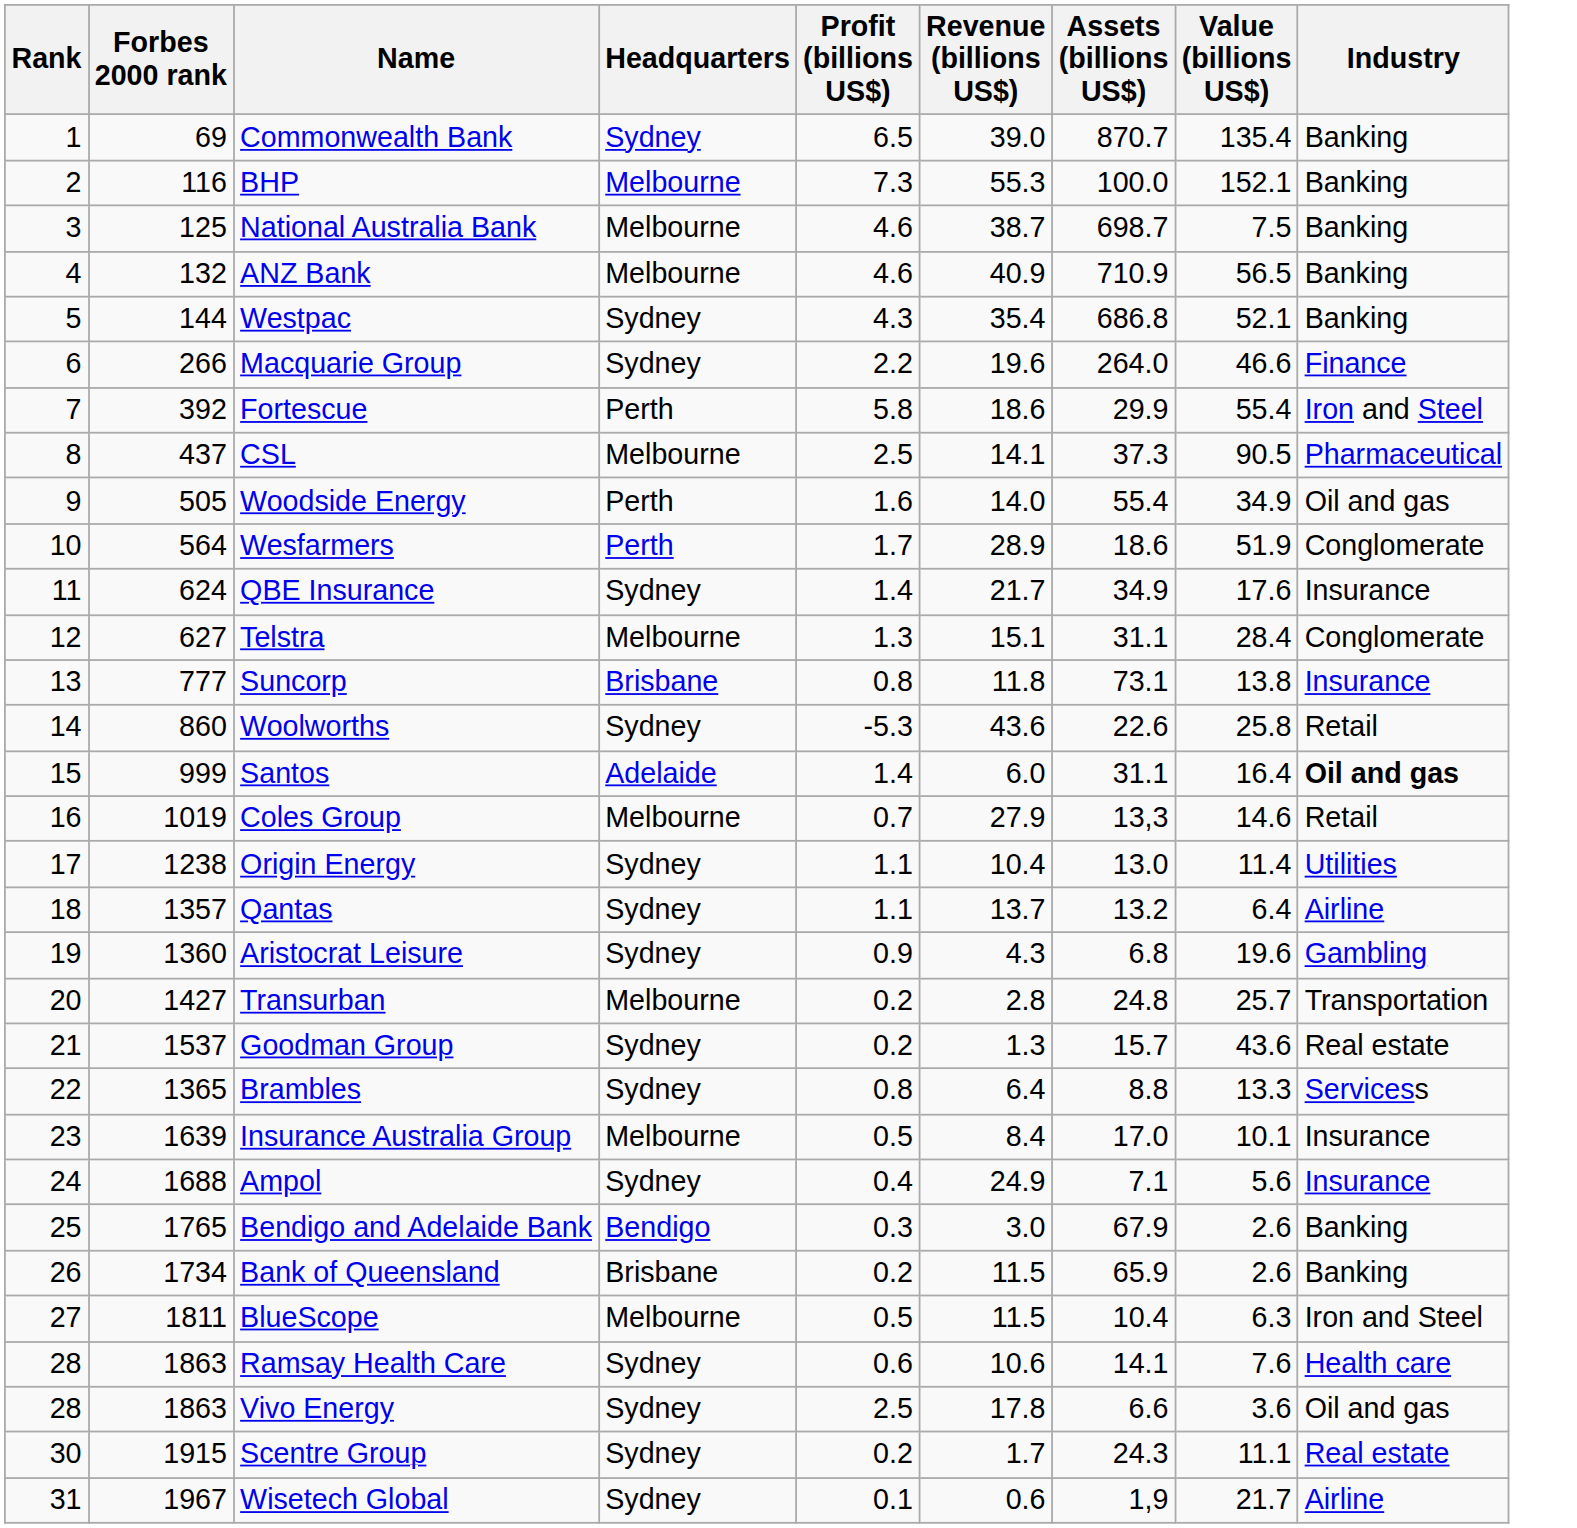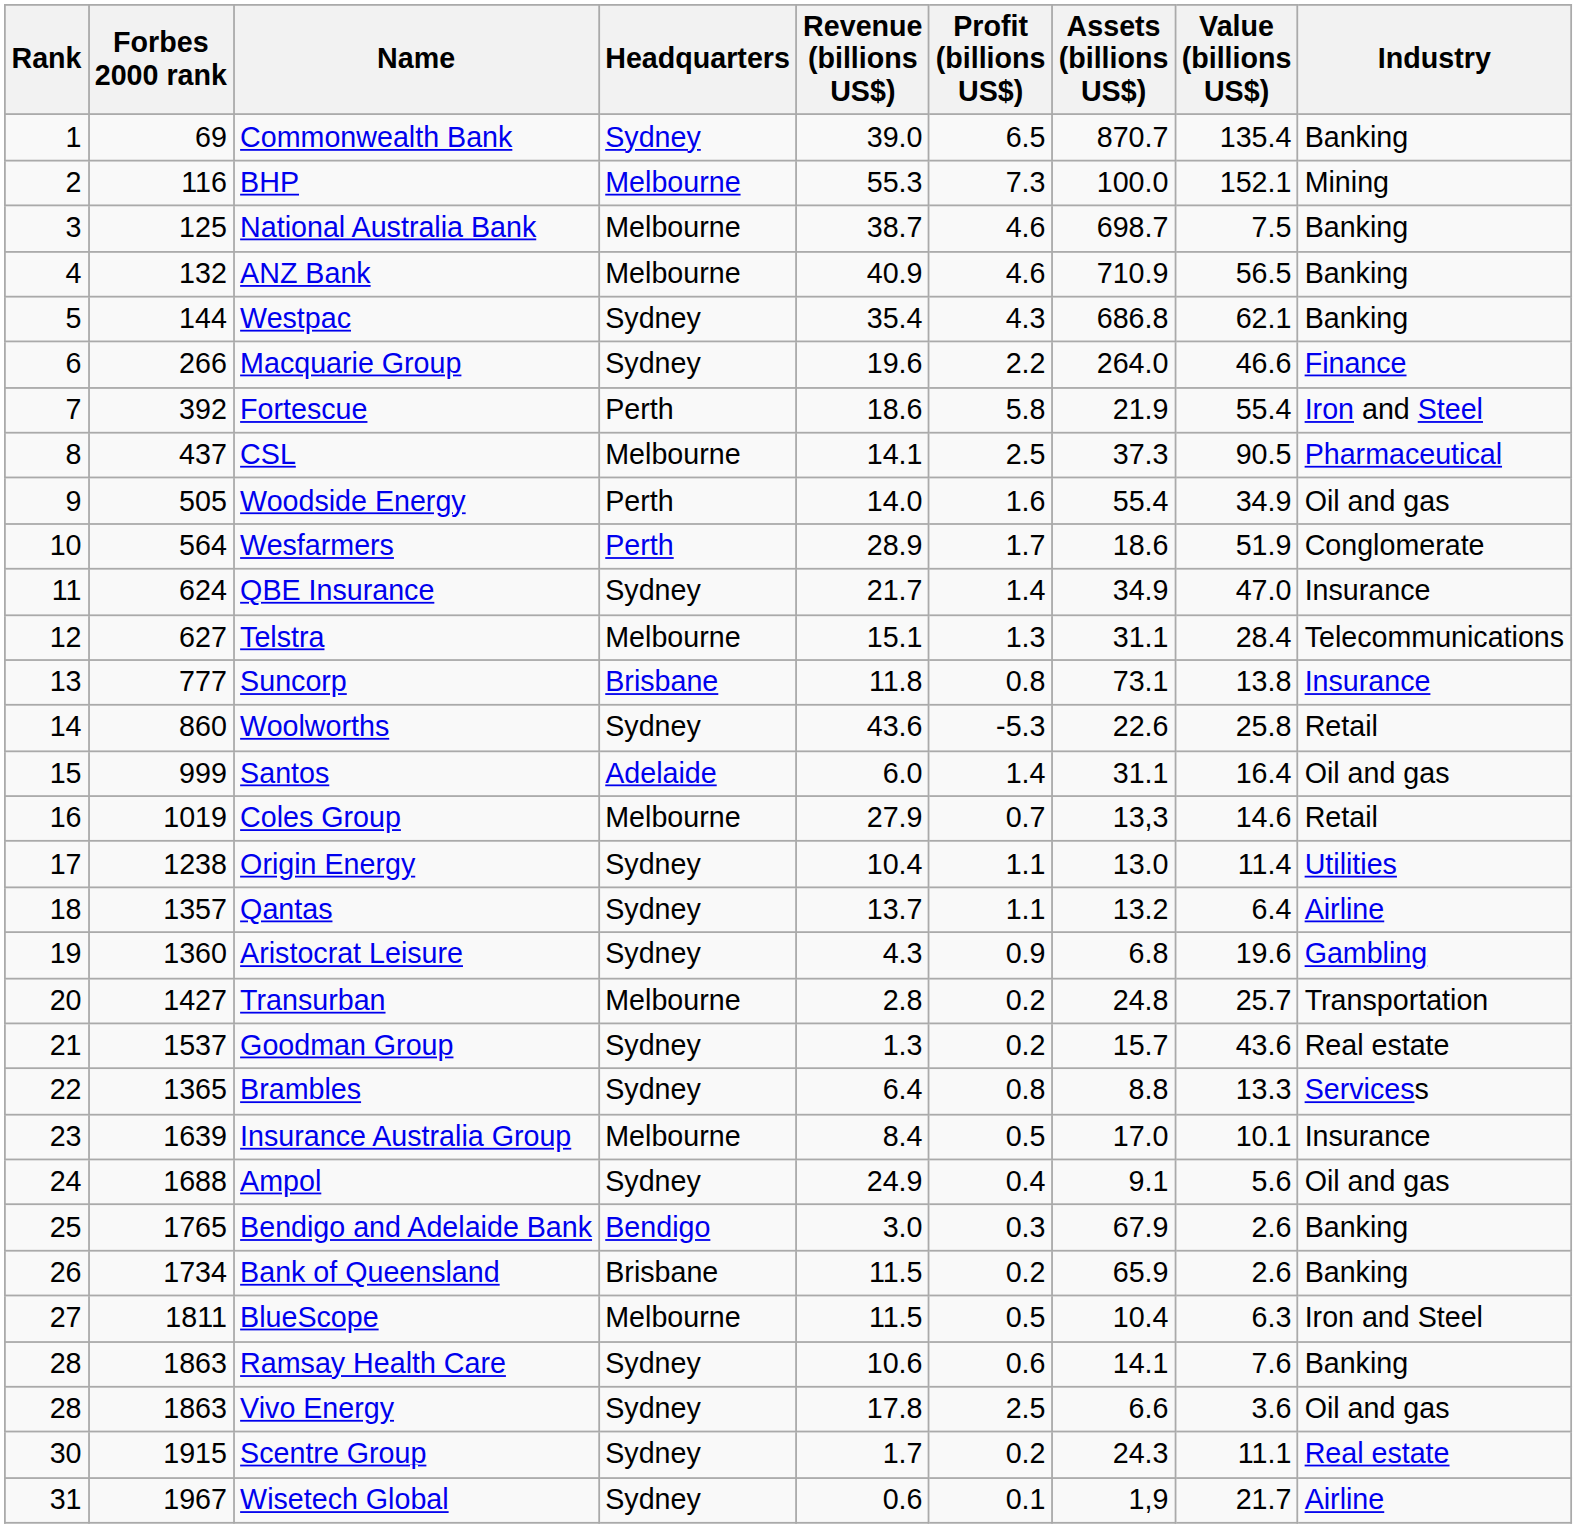columns swapped: Revenue (billions US$) <-> Profit (billions US$)
BHP | Industry: Banking -> Mining
Westpac | Value (billions US$): 52.1 -> 62.1
Fortescue | Assets (billions US$): 29.9 -> 21.9
QBE Insurance | Value (billions US$): 17.6 -> 47.0
Telstra | Industry: Conglomerate -> Telecommunications
Santos | Industry: bold -> normal
Ampol | Assets (billions US$): 7.1 -> 9.1
Ampol | Industry: Insurance -> Oil and gas
Ramsay Health Care | Industry: Health care -> Banking
